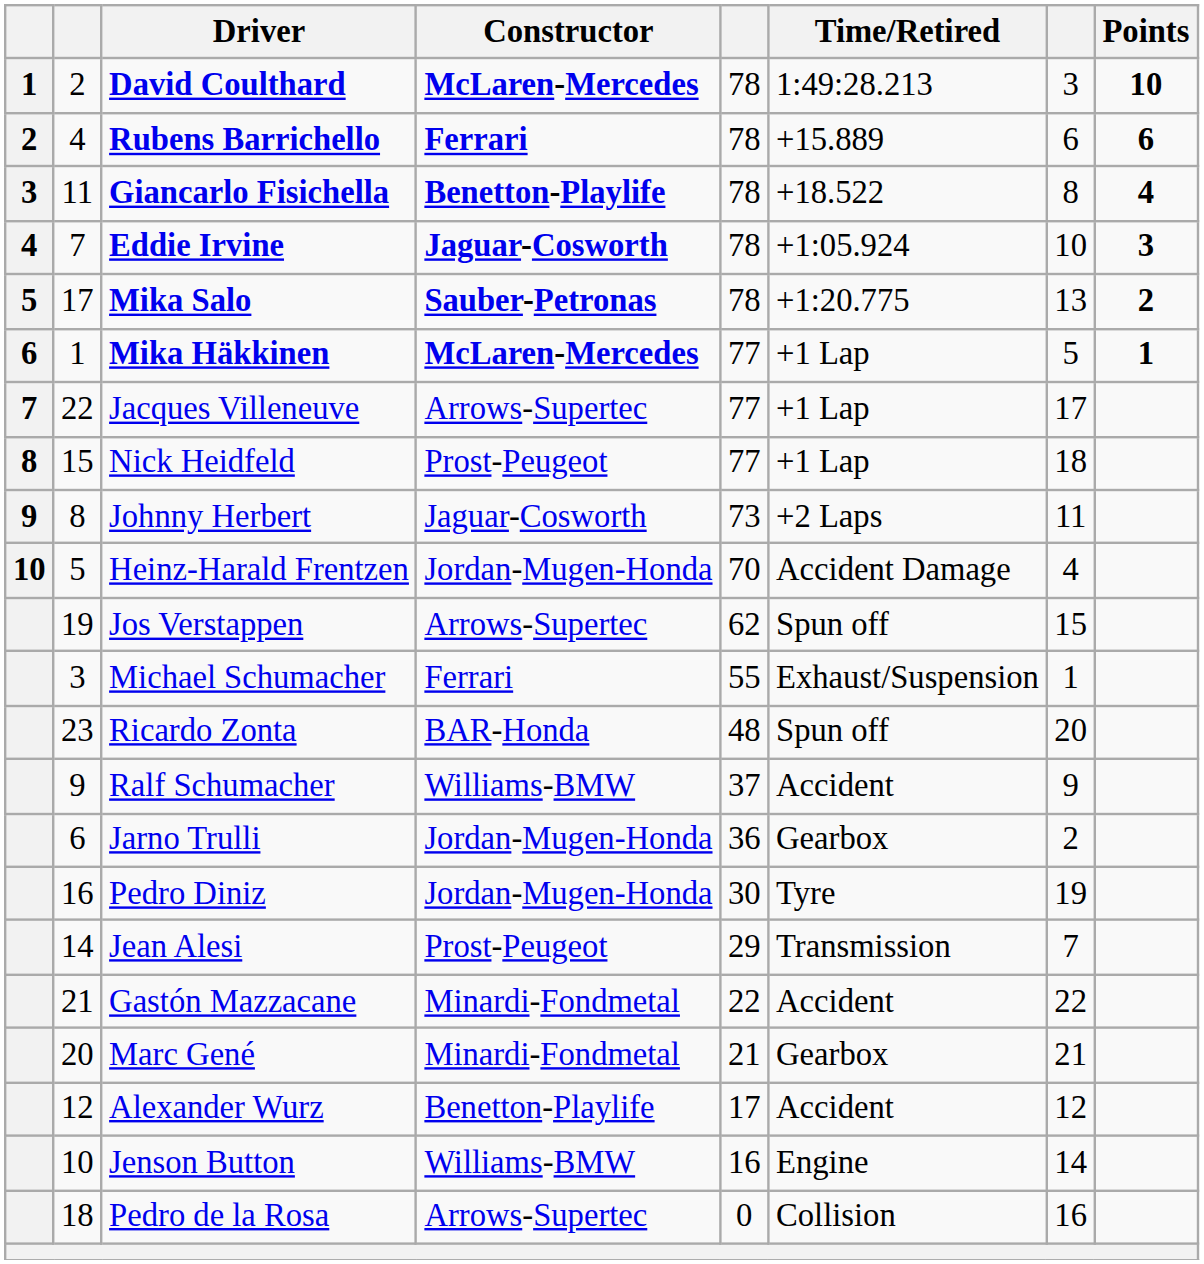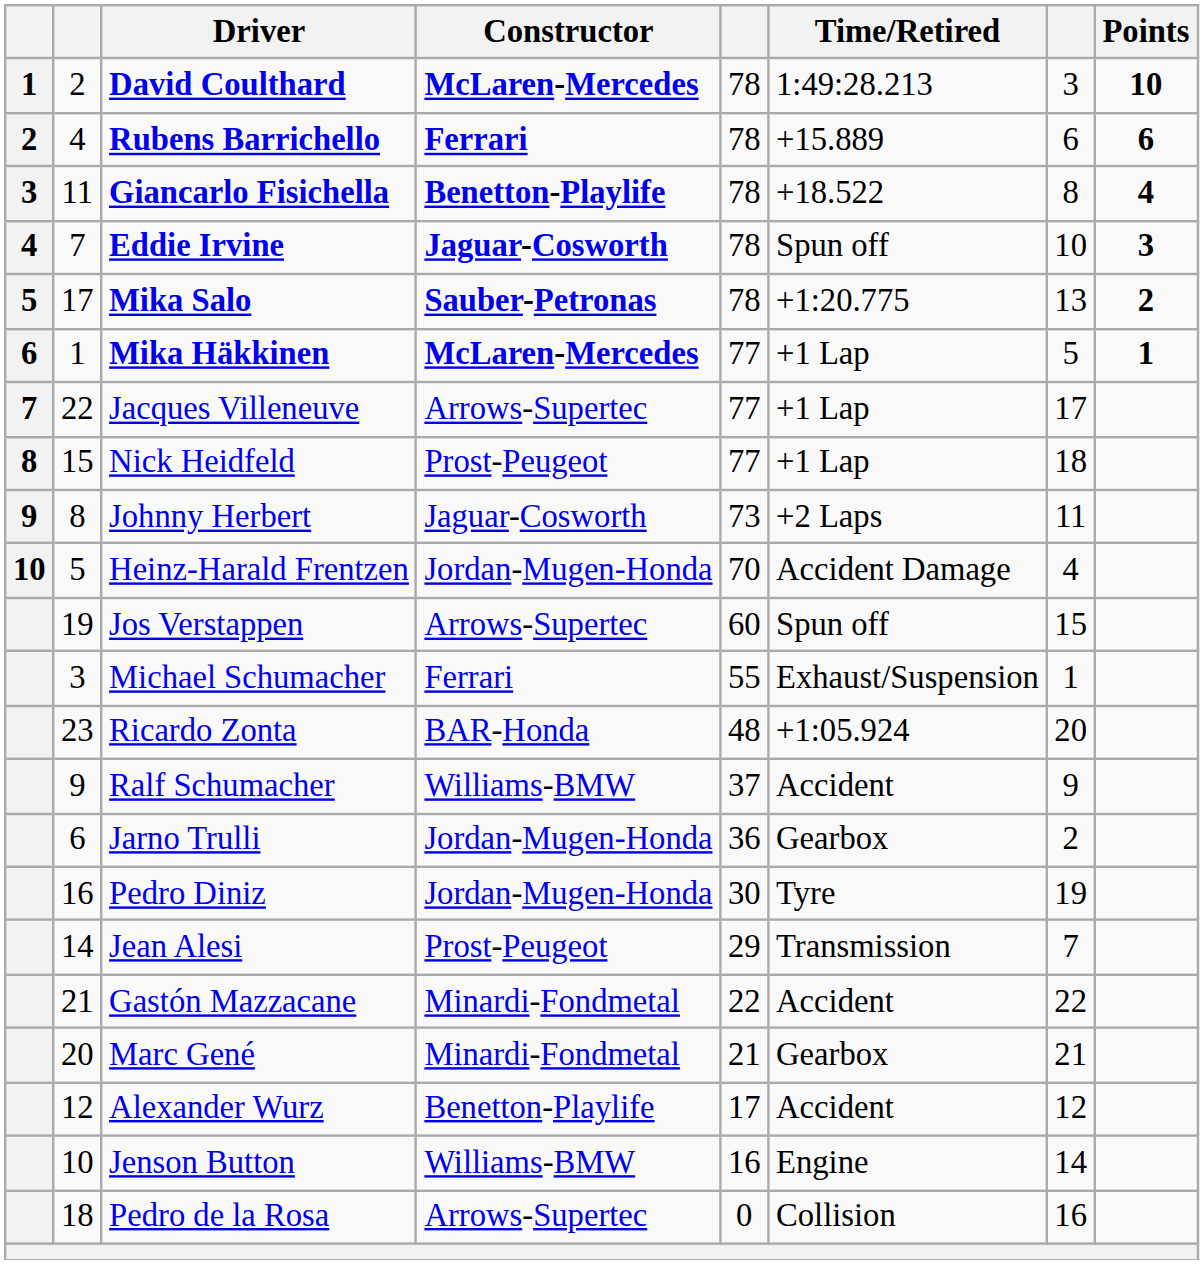Eddie Irvine | Time/Retired: +1:05.924 -> Spun off
Jos Verstappen | column 5: 62 -> 60
Ricardo Zonta | Time/Retired: Spun off -> +1:05.924
